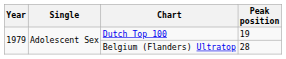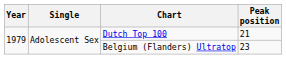Dutch Top 100 | Peak position: 19 -> 21
Belgium (Flanders) Ultratop | Peak position: 28 -> 23
